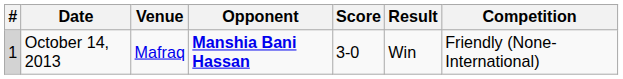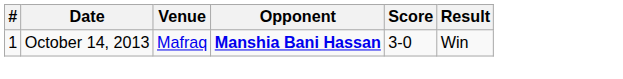- column: Competition | Friendly (None-International)
October 14, 2013 | #: lightgrey background -> no background
